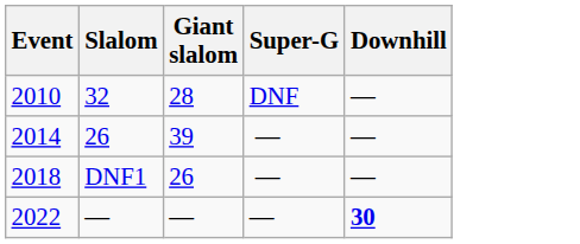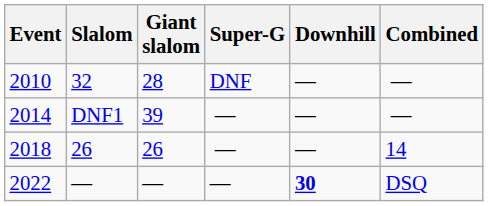+ column: Combined | — | — | 14 | DSQ
2014 | Slalom: 26 -> DNF1
2018 | Slalom: DNF1 -> 26
